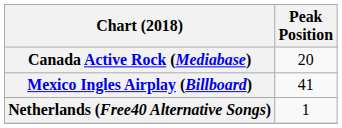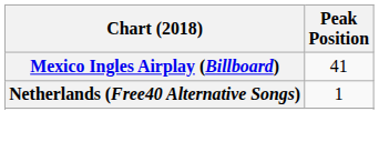- row: Canada Active Rock (Mediabase) | 20
